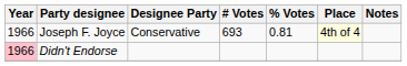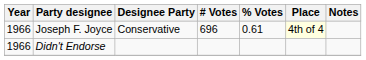Joseph F. Joyce | # Votes: 693 -> 696
Joseph F. Joyce | % Votes: 0.81 -> 0.61
Didn't Endorse | Year: pink background -> no background
